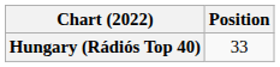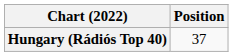Hungary (Rádiós Top 40) | Position: 33 -> 37
